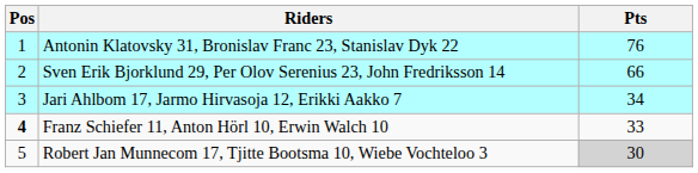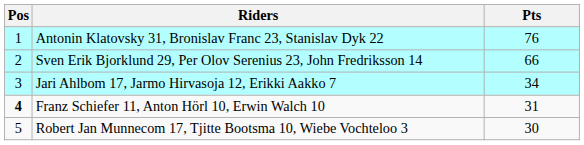Franz Schiefer 11, Anton Hörl 10, Erwin Walch 10 | Pts: 33 -> 31
Robert Jan Munnecom 17, Tjitte Bootsma 10, Wiebe Vochteloo 3 | Pts: lightgrey background -> no background
